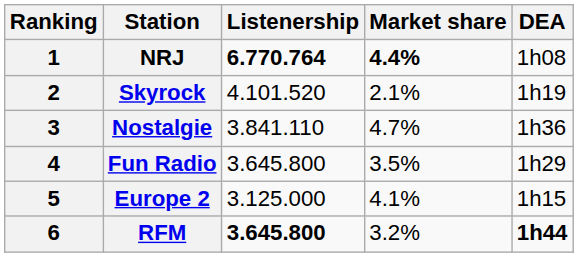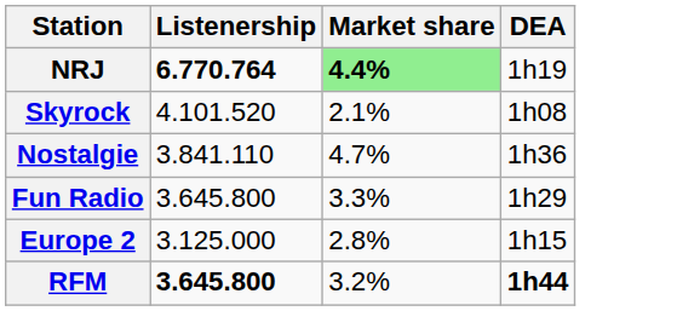- column: Ranking | 1 | 2 | 3 | 4 | 5 | 6
NRJ | Market share: no background -> lightgreen background
NRJ | DEA: 1h08 -> 1h19
Skyrock | DEA: 1h19 -> 1h08
Fun Radio | Market share: 3.5% -> 3.3%
Europe 2 | Market share: 4.1% -> 2.8%
